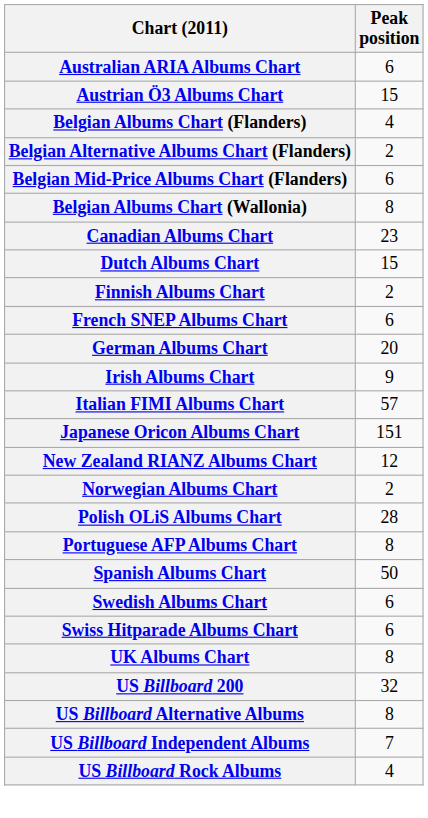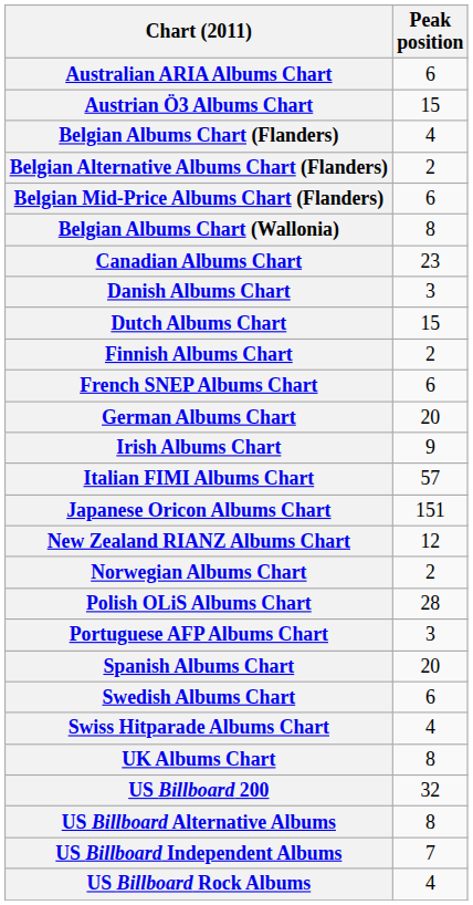+ row: Danish Albums Chart | 3
Portuguese AFP Albums Chart | Peak position: 8 -> 3
Spanish Albums Chart | Peak position: 50 -> 20
Swiss Hitparade Albums Chart | Peak position: 6 -> 4
